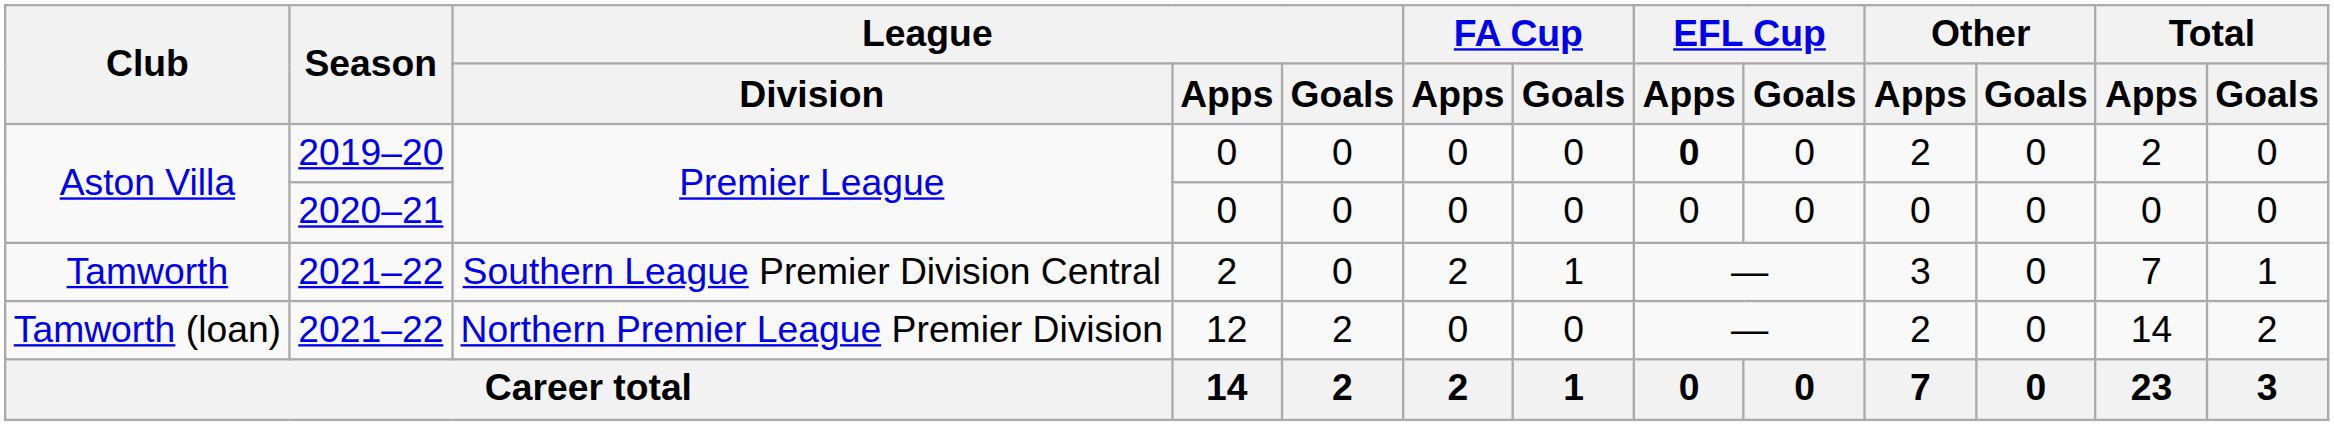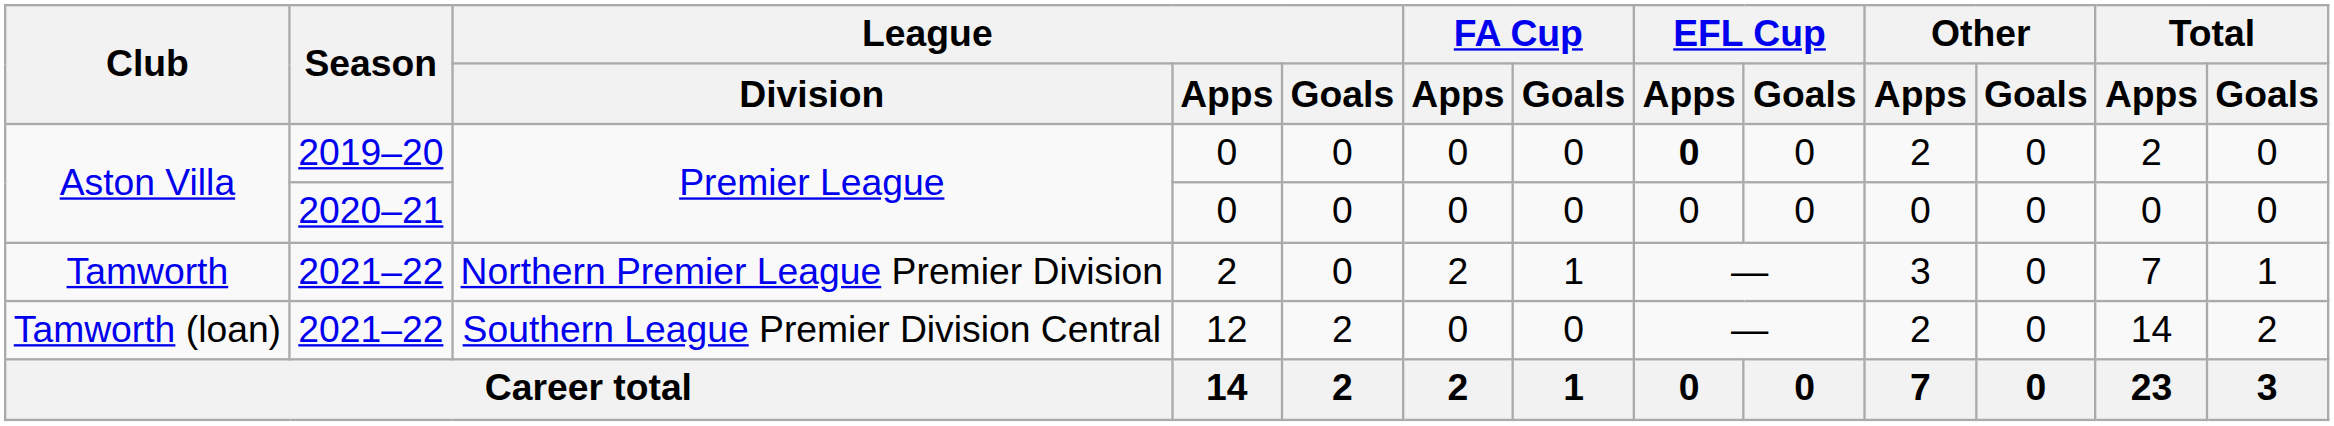Tamworth | League / Division: Southern League Premier Division Central -> Northern Premier League Premier Division
Tamworth (loan) | League / Division: Northern Premier League Premier Division -> Southern League Premier Division Central
